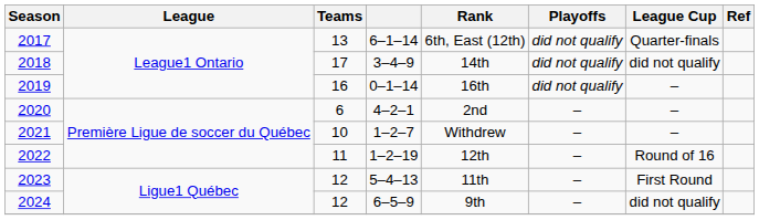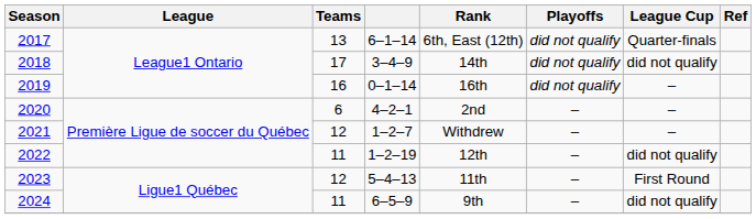2021 | Teams: 10 -> 12
2022 | League Cup: Round of 16 -> did not qualify
2024 | Teams: 12 -> 11
